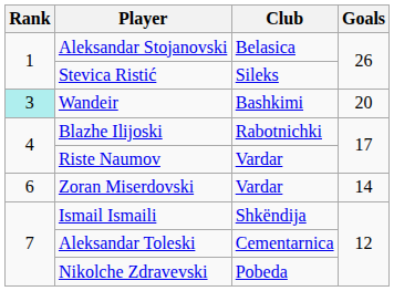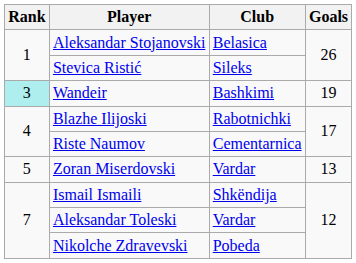Wandeir | Goals: 20 -> 19
Riste Naumov | Club: Vardar -> Cementarnica
Zoran Miserdovski | Rank: 6 -> 5
Zoran Miserdovski | Goals: 14 -> 13
Aleksandar Toleski | Club: Cementarnica -> Vardar
